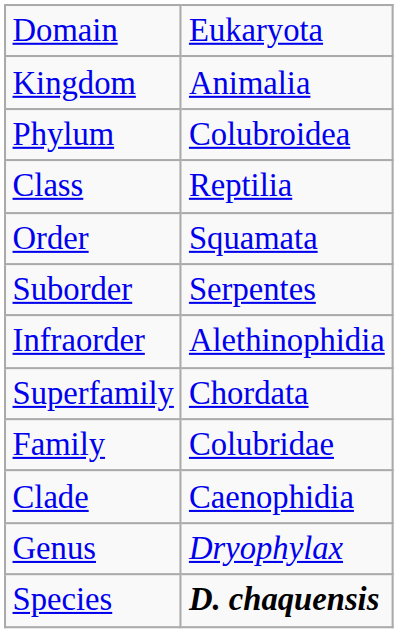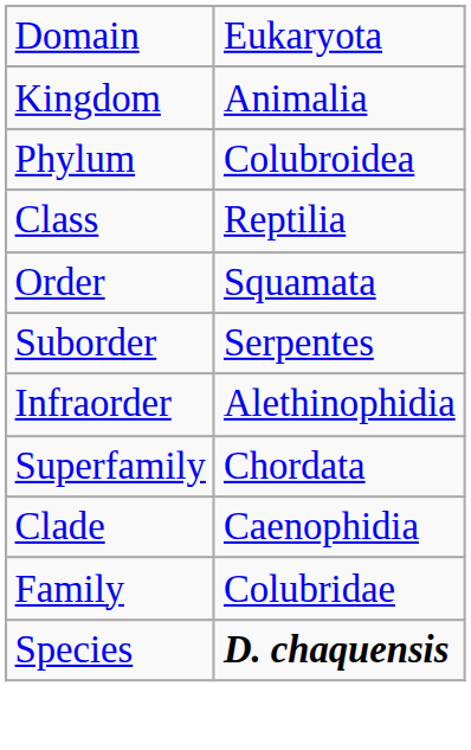rows swapped: Family <-> Clade
- row: Genus | Dryophylax
